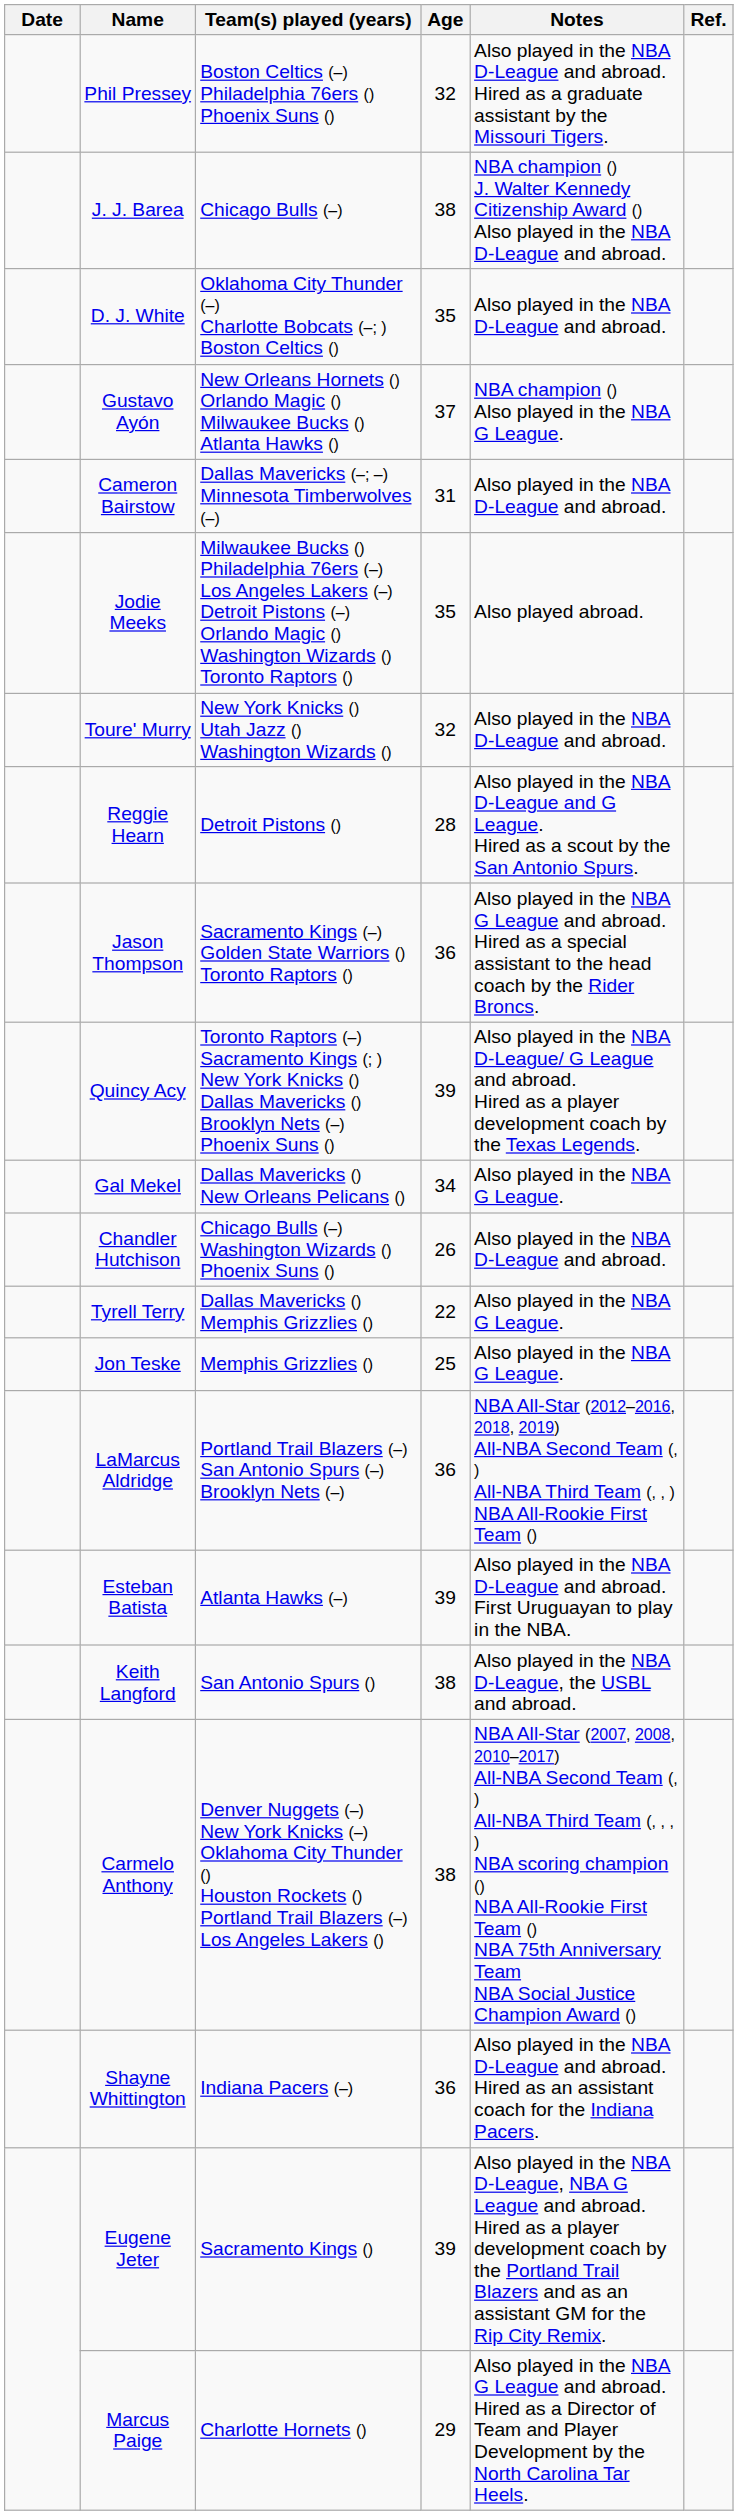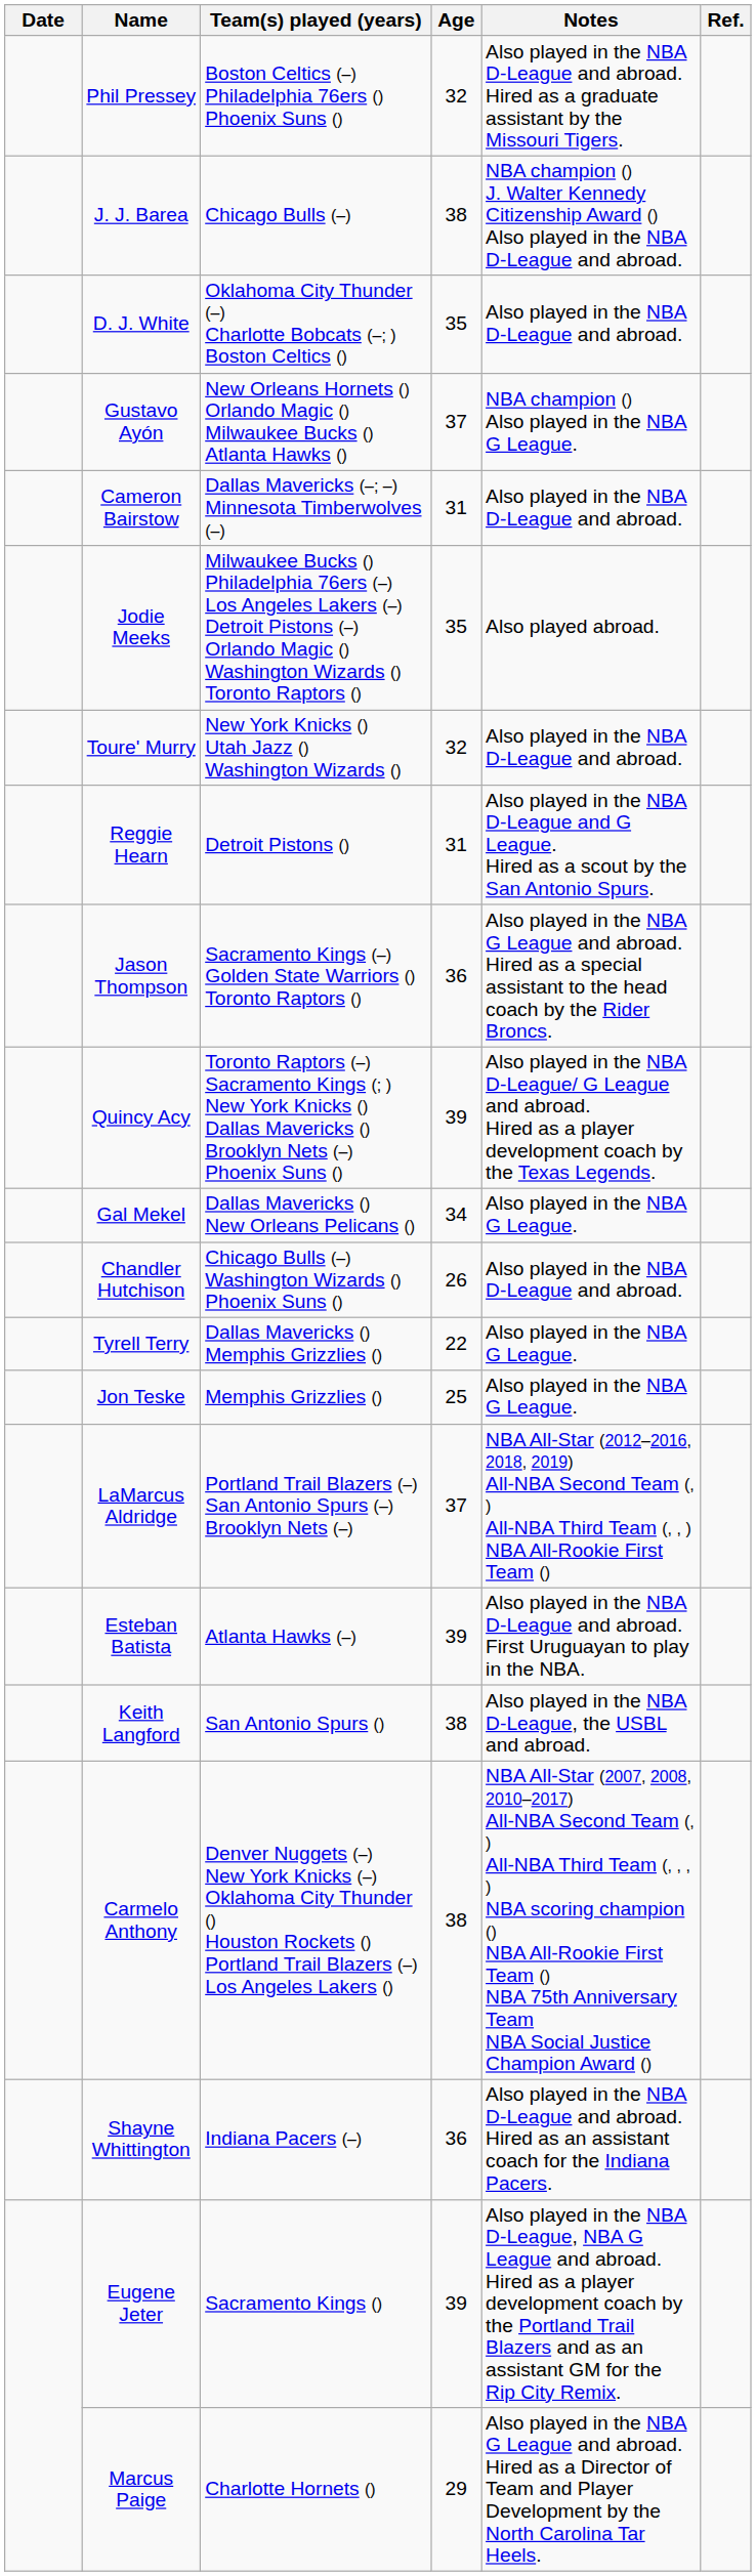Reggie Hearn | Age: 28 -> 31
LaMarcus Aldridge | Age: 36 -> 37
